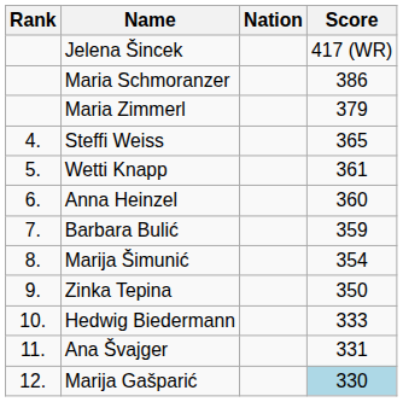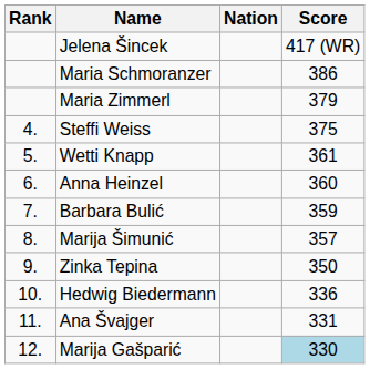Steffi Weiss | Score: 365 -> 375
Marija Šimunić | Score: 354 -> 357
Hedwig Biedermann | Score: 333 -> 336
